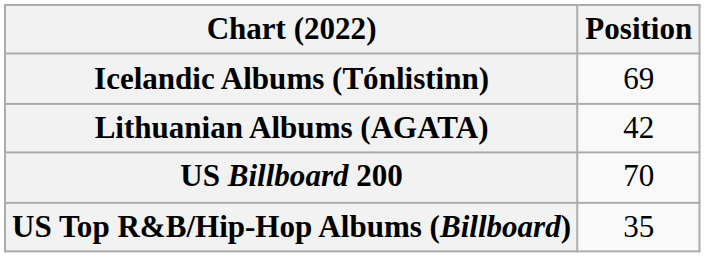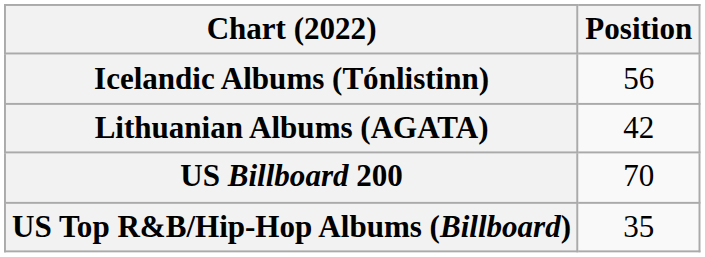Icelandic Albums (Tónlistinn) | Position: 69 -> 56
